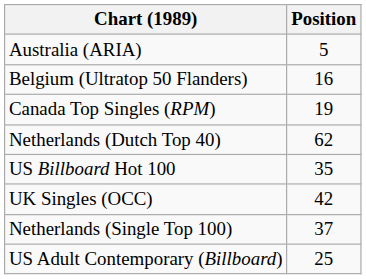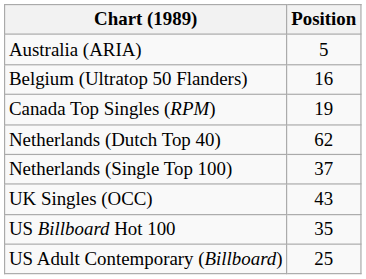rows swapped: Netherlands (Single Top 100) <-> US Billboard Hot 100
UK Singles (OCC) | Position: 42 -> 43
